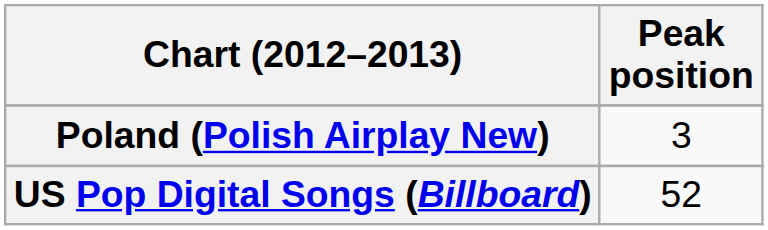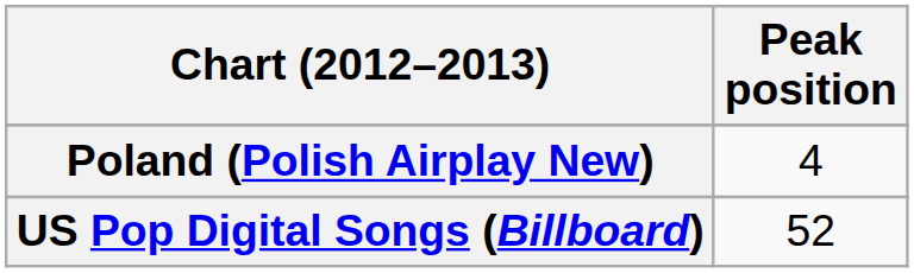Poland (Polish Airplay New) | Peak position: 3 -> 4
